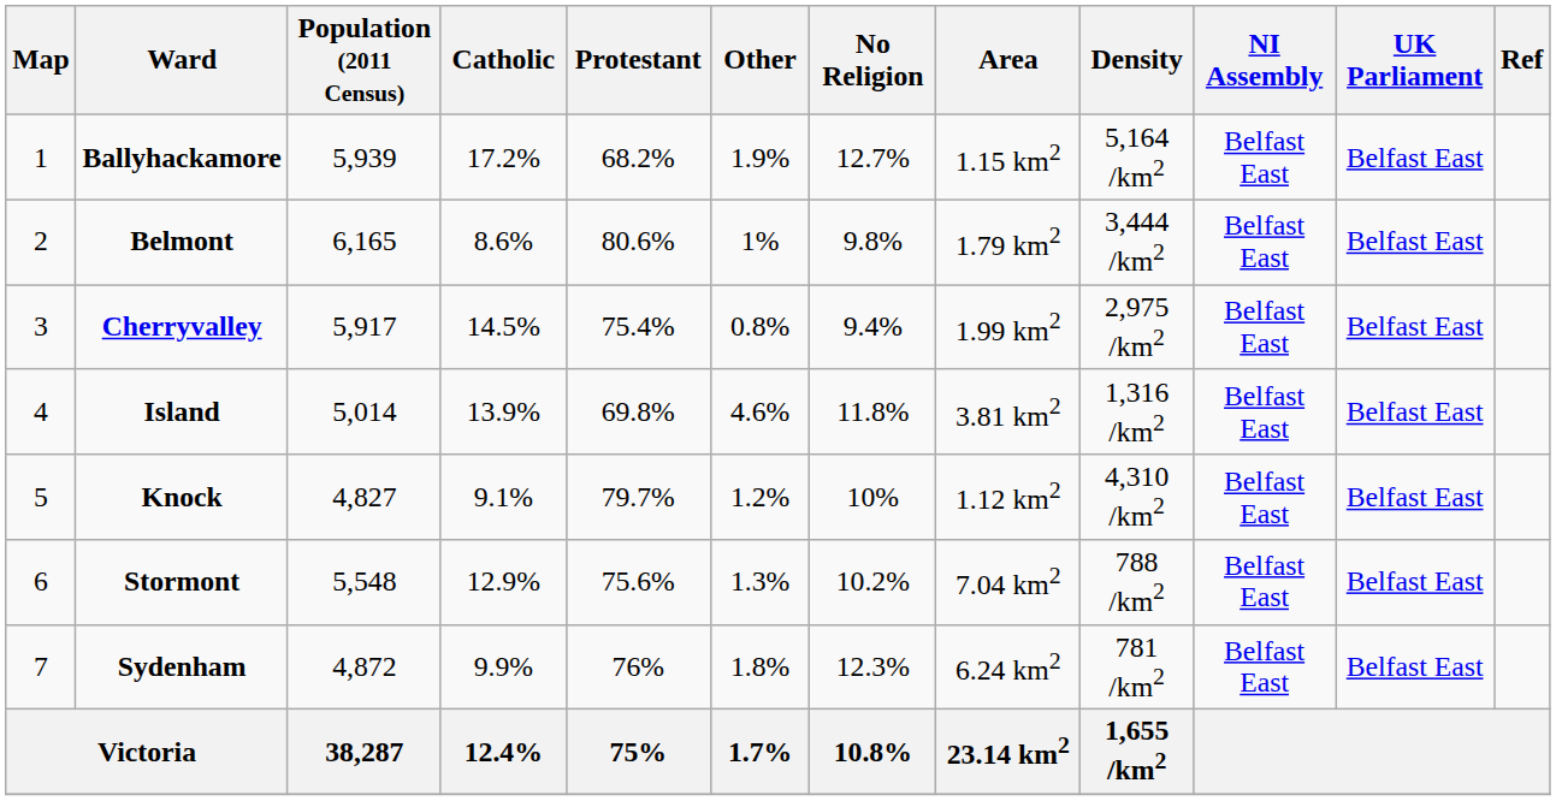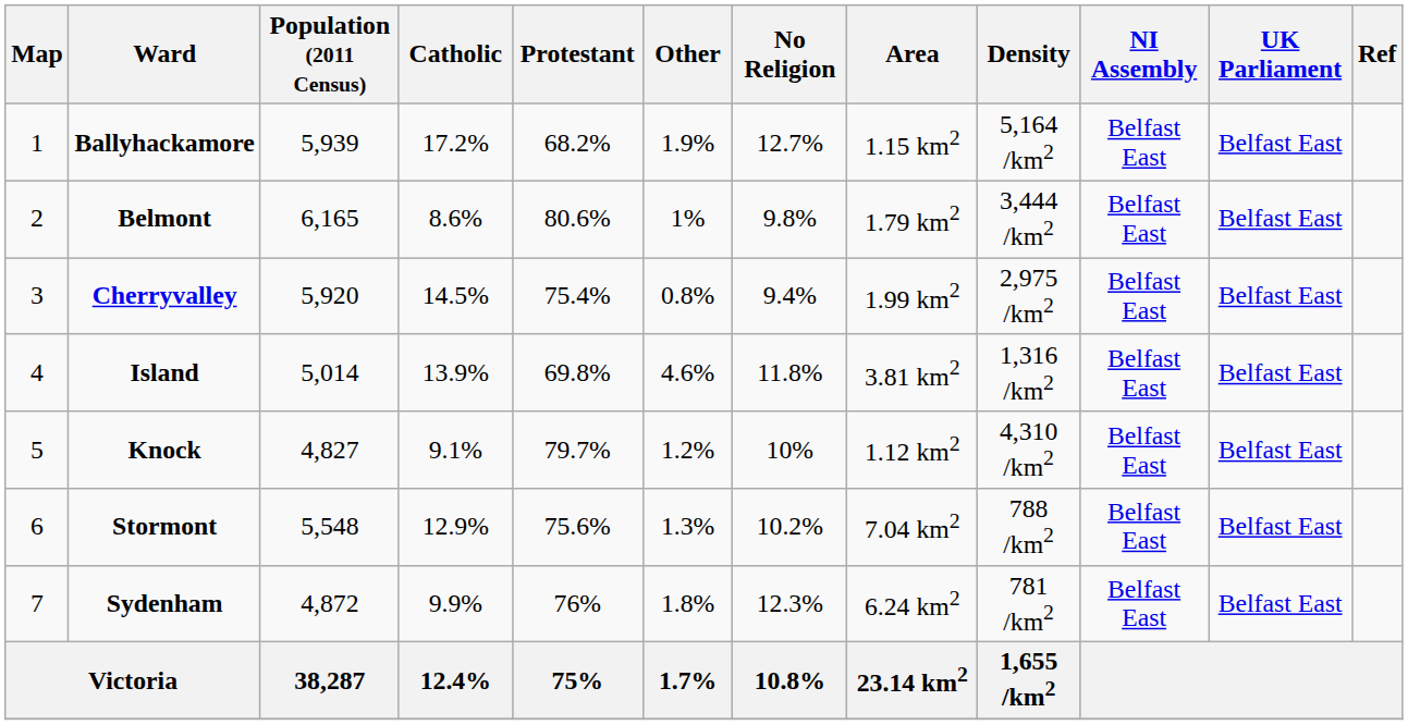Cherryvalley | Population (2011 Census): 5,917 -> 5,920
